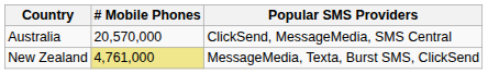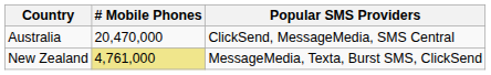Australia | # Mobile Phones: 20,570,000 -> 20,470,000
